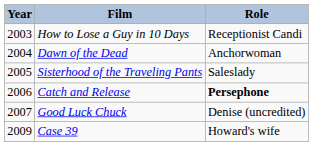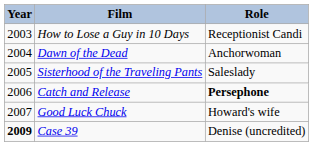Good Luck Chuck | Role: Denise (uncredited) -> Howard's wife
Case 39 | Year: normal -> bold
Case 39 | Role: Howard's wife -> Denise (uncredited)
